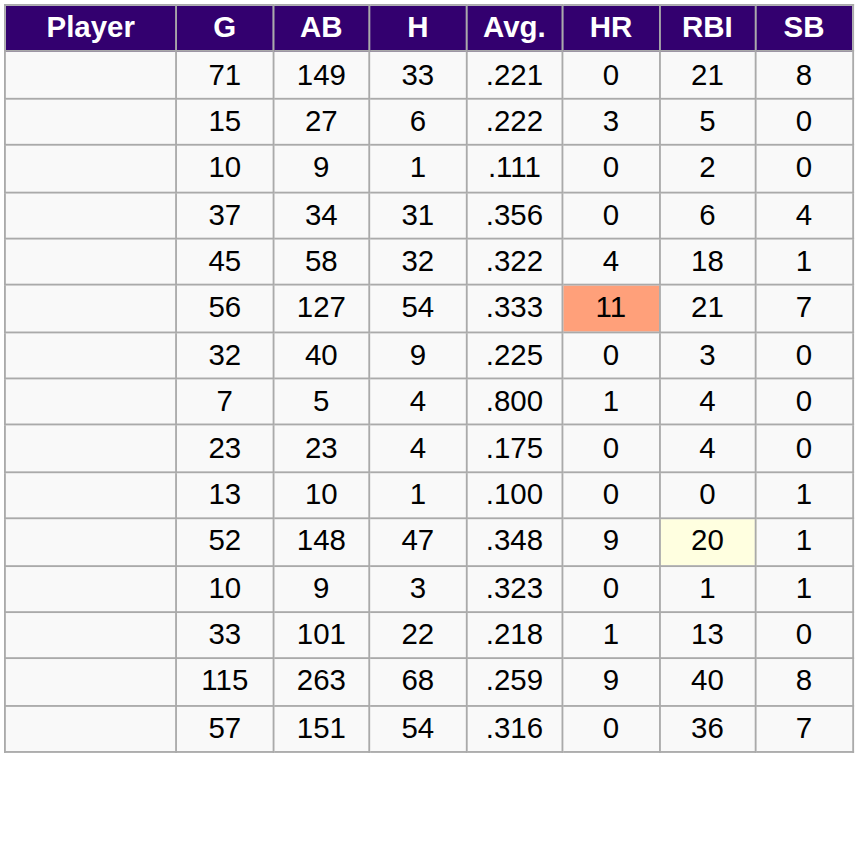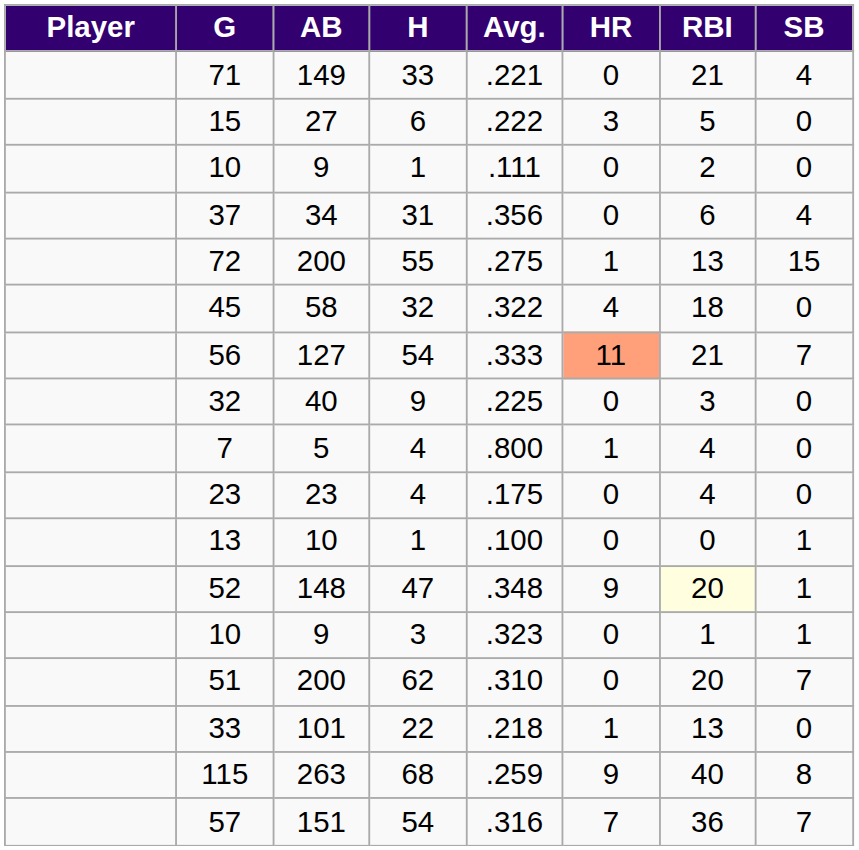71 | SB: 8 -> 4
+ row: 72 | 200 | 55 | .275 | 1 | 13 | 15
45 | SB: 1 -> 0
+ row: 51 | 200 | 62 | .310 | 0 | 20 | 7
57 | HR: 0 -> 7
